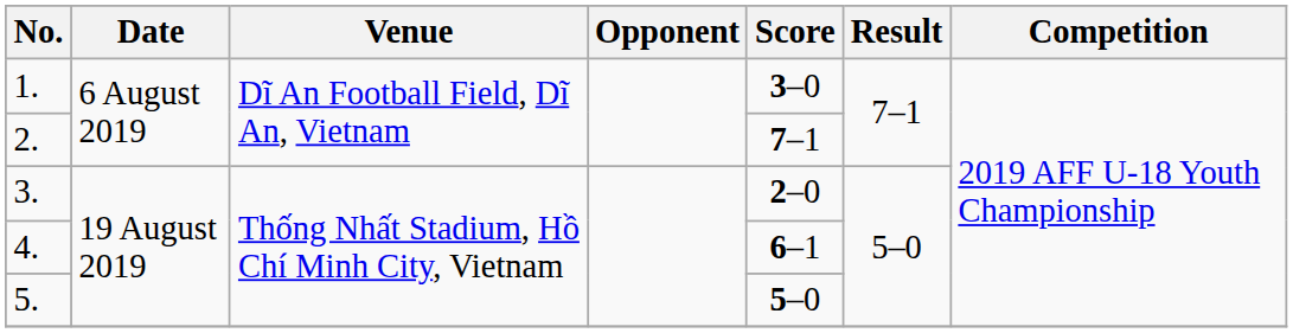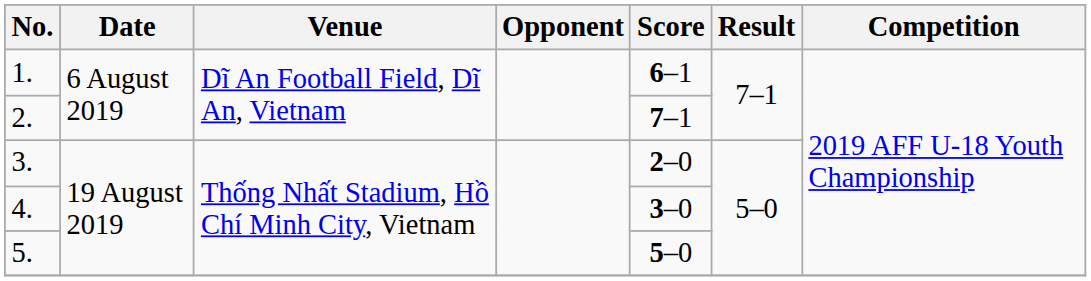1. | Score: 3–0 -> 6–1
4. | Score: 6–1 -> 3–0
